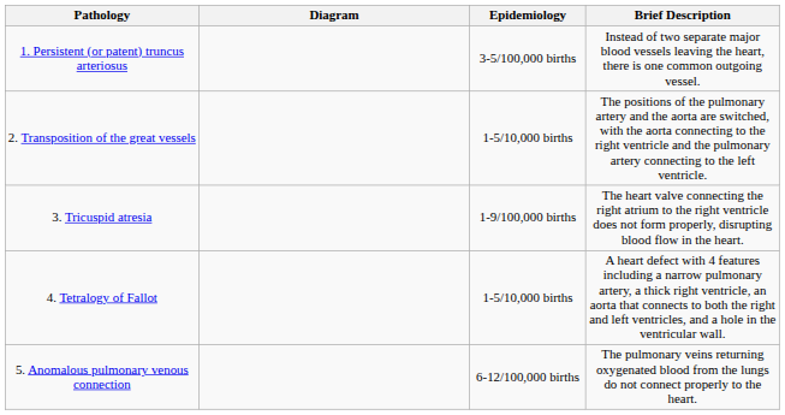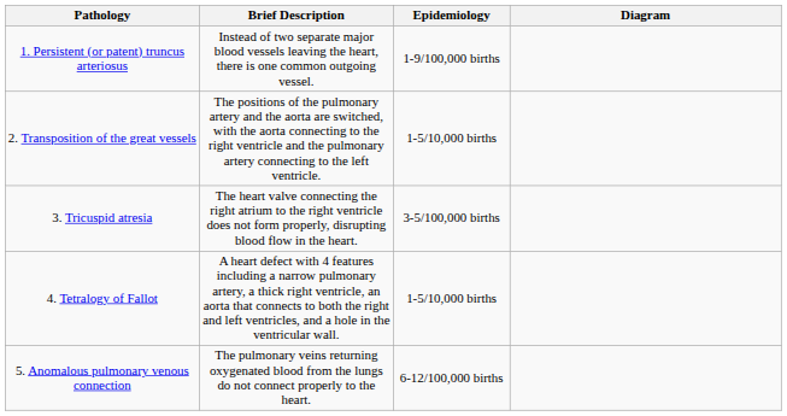columns swapped: Brief Description <-> Diagram
1. Persistent (or patent) truncus arteriosus | Epidemiology: 3-5/100,000 births -> 1-9/100,000 births
3. Tricuspid atresia | Epidemiology: 1-9/100,000 births -> 3-5/100,000 births
